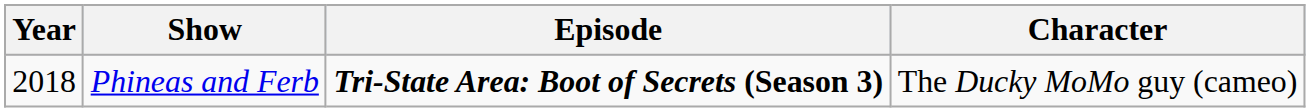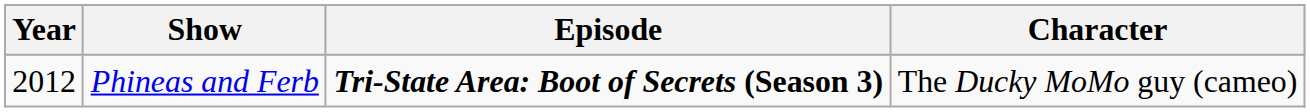Phineas and Ferb | Year: 2018 -> 2012
